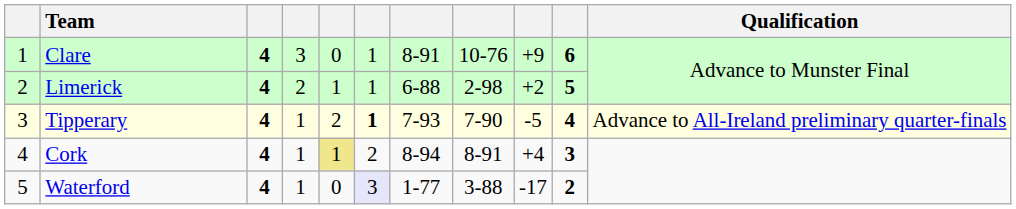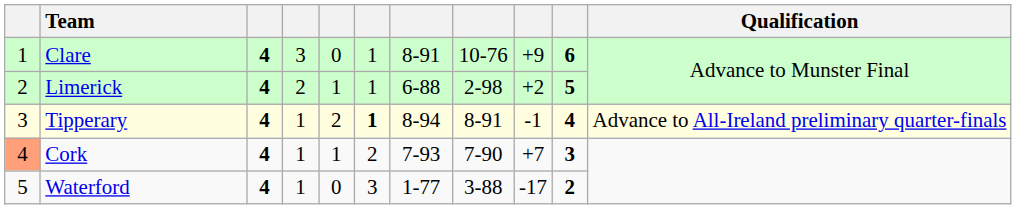Tipperary | column 7: 7-93 -> 8-94
Tipperary | column 8: 7-90 -> 8-91
Tipperary | column 9: -5 -> -1
Cork | column 1: no background -> lightsalmon background
Cork | column 5: khaki background -> no background
Cork | column 7: 8-94 -> 7-93
Cork | column 8: 8-91 -> 7-90
Cork | column 9: +4 -> +7
Waterford | column 6: lavender background -> no background
